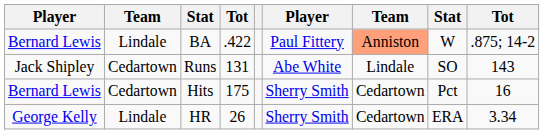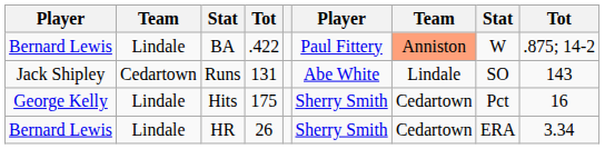Hits | column 1: Bernard Lewis -> George Kelly
Hits | column 2: Cedartown -> Lindale
HR | column 1: George Kelly -> Bernard Lewis
